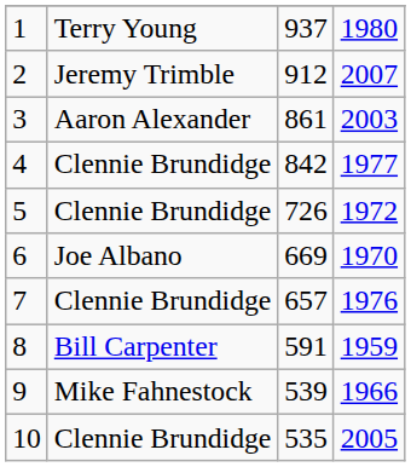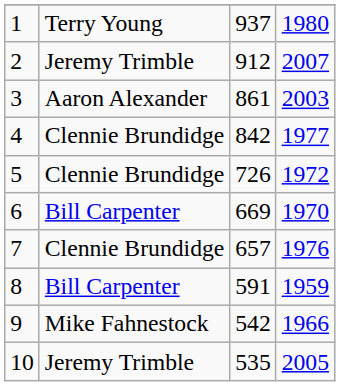6 | column 2: Joe Albano -> Bill Carpenter
9 | column 3: 539 -> 542
10 | column 2: Clennie Brundidge -> Jeremy Trimble
